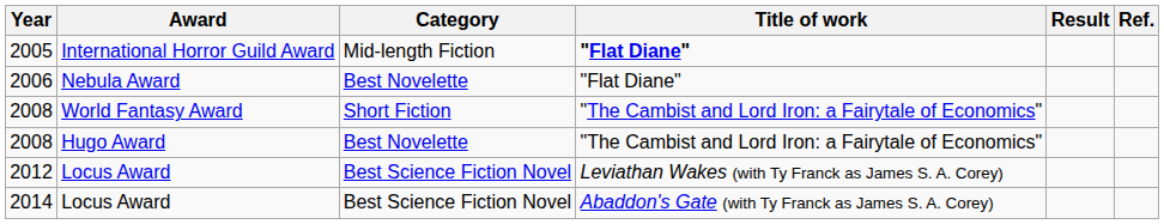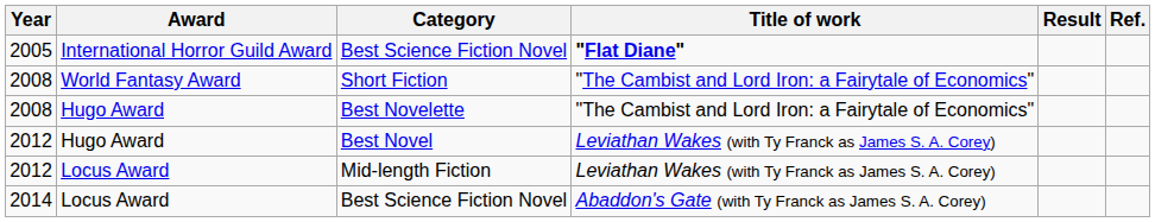2005 | Category: Mid-length Fiction -> Best Science Fiction Novel
- row: 2006 | Nebula Award | Best Novelette | "Flat Diane"
+ row: 2012 | Hugo Award | Best Novel | Leviathan Wakes (with Ty Franck as James S. A. Corey)
2012 / Locus Award | Category: Best Science Fiction Novel -> Mid-length Fiction
